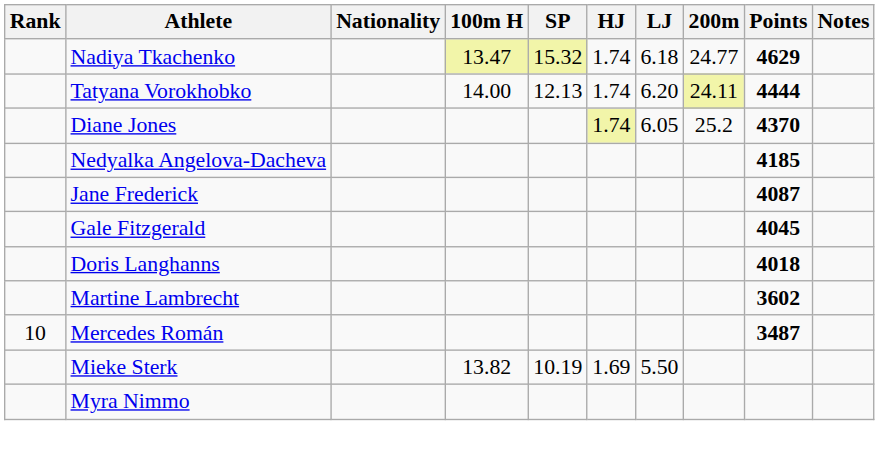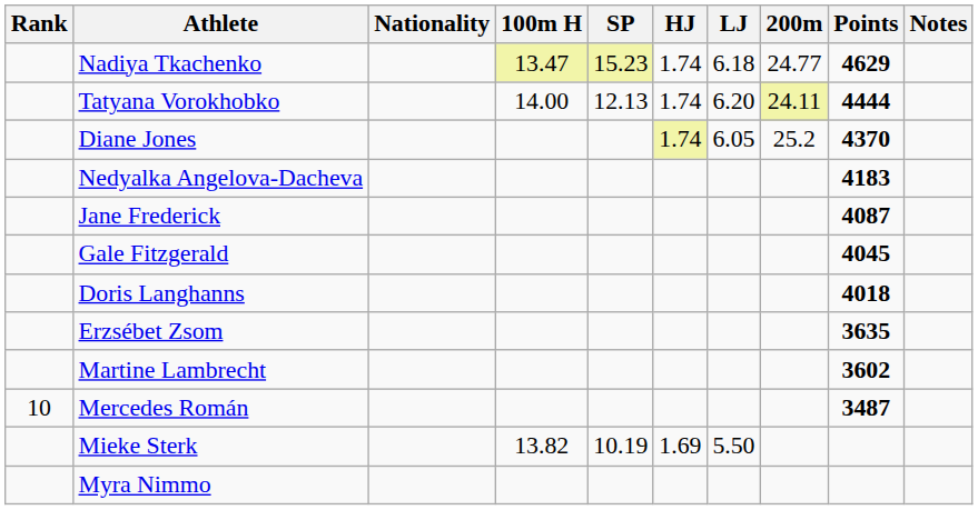Nadiya Tkachenko | SP: 15.32 -> 15.23
Nedyalka Angelova-Dacheva | Points: 4185 -> 4183
+ row: Erzsébet Zsom | 3635
